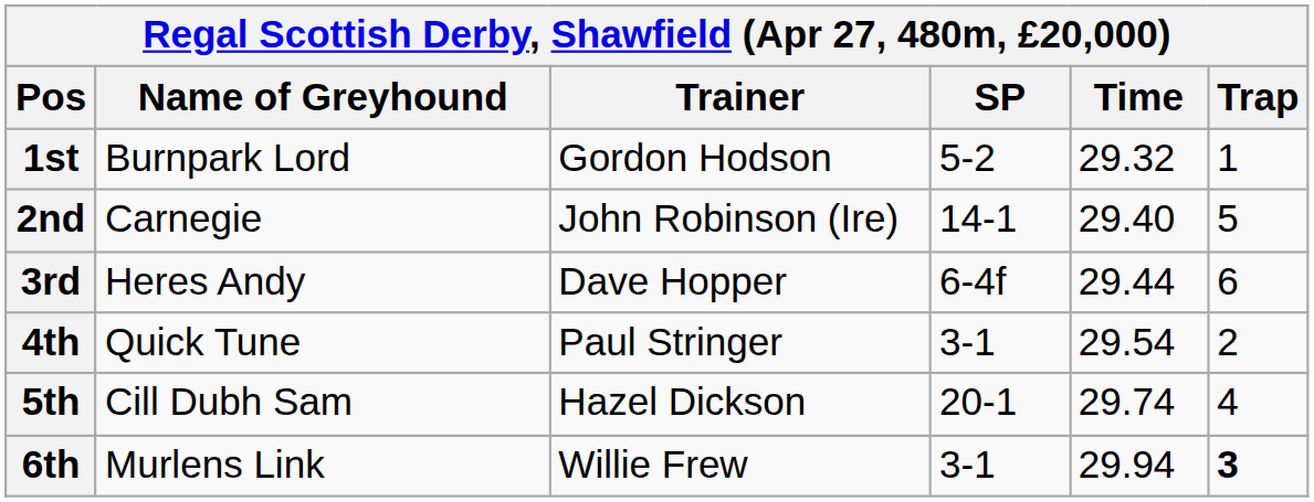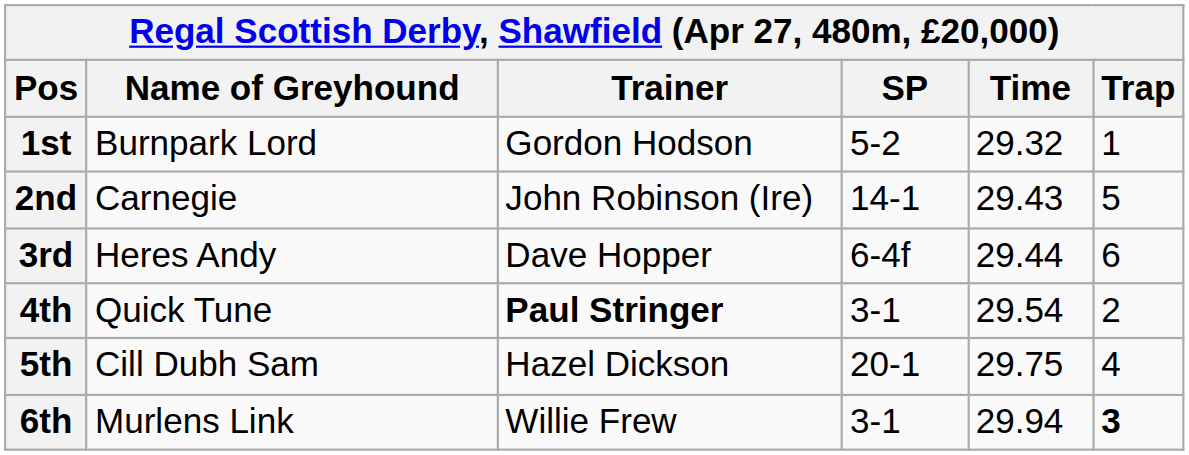2nd | Time: 29.40 -> 29.43
4th | Trainer: normal -> bold
5th | Time: 29.74 -> 29.75
